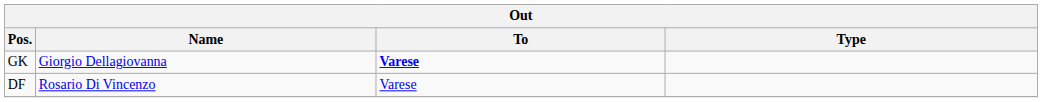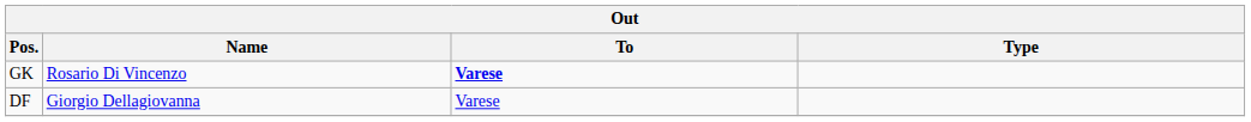GK | Name: Giorgio Dellagiovanna -> Rosario Di Vincenzo
DF | Name: Rosario Di Vincenzo -> Giorgio Dellagiovanna
